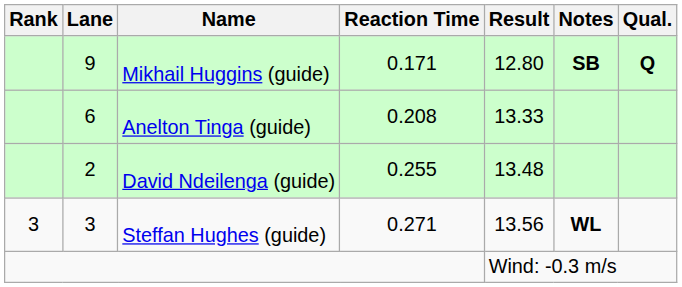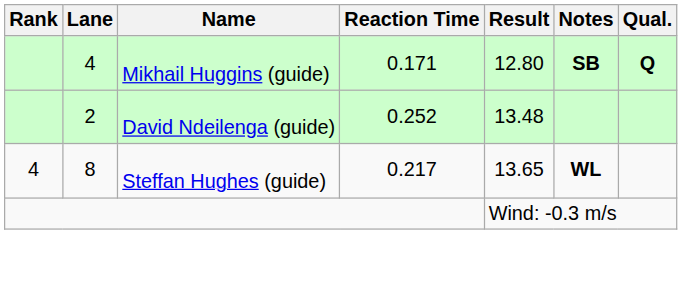Mikhail Huggins (guide) | Lane: 9 -> 4
- row: 6 | Anelton Tinga (guide) | 0.208 | 13.33
David Ndeilenga (guide) | Reaction Time: 0.255 -> 0.252
Steffan Hughes (guide) | Rank: 3 -> 4
Steffan Hughes (guide) | Lane: 3 -> 8
Steffan Hughes (guide) | Reaction Time: 0.271 -> 0.217
Steffan Hughes (guide) | Result: 13.56 -> 13.65
